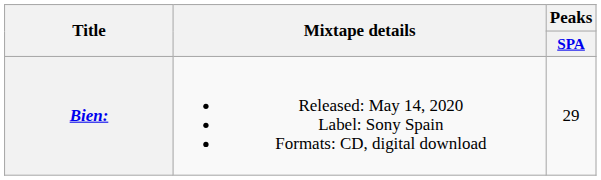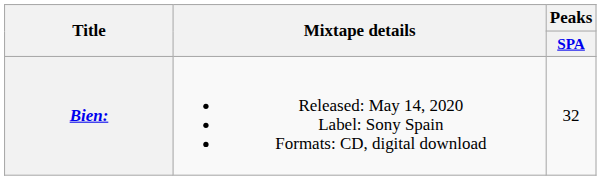Bien: | Peaks / SPA: 29 -> 32
